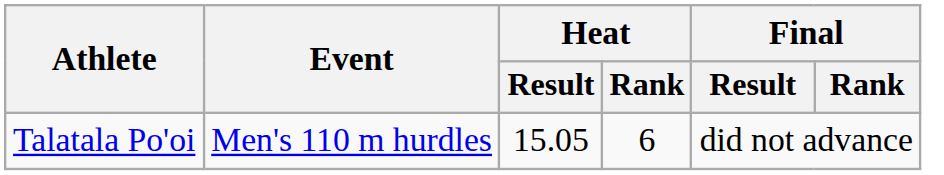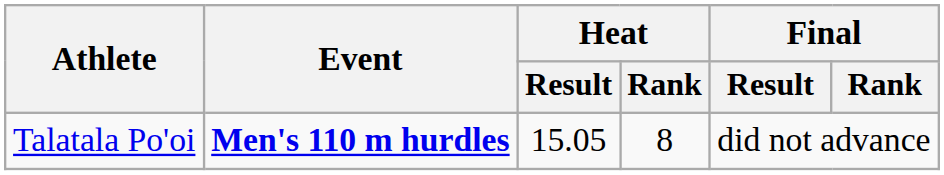Talatala Po'oi | Event: normal -> bold
Talatala Po'oi | Heat / Rank: 6 -> 8
